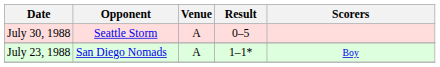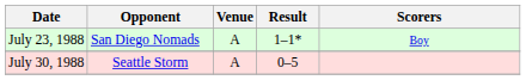rows swapped: July 23, 1988 <-> July 30, 1988
